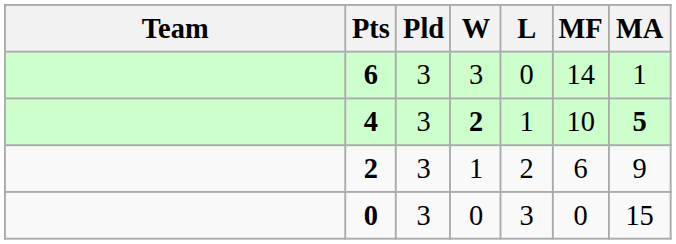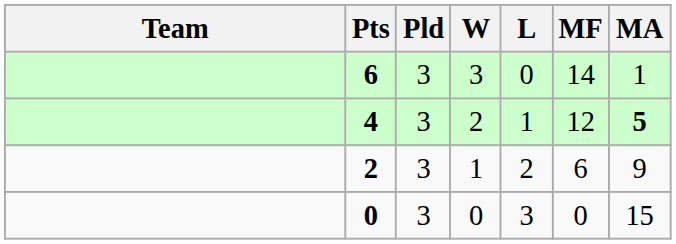4 | W: bold -> normal
4 | MF: 10 -> 12
